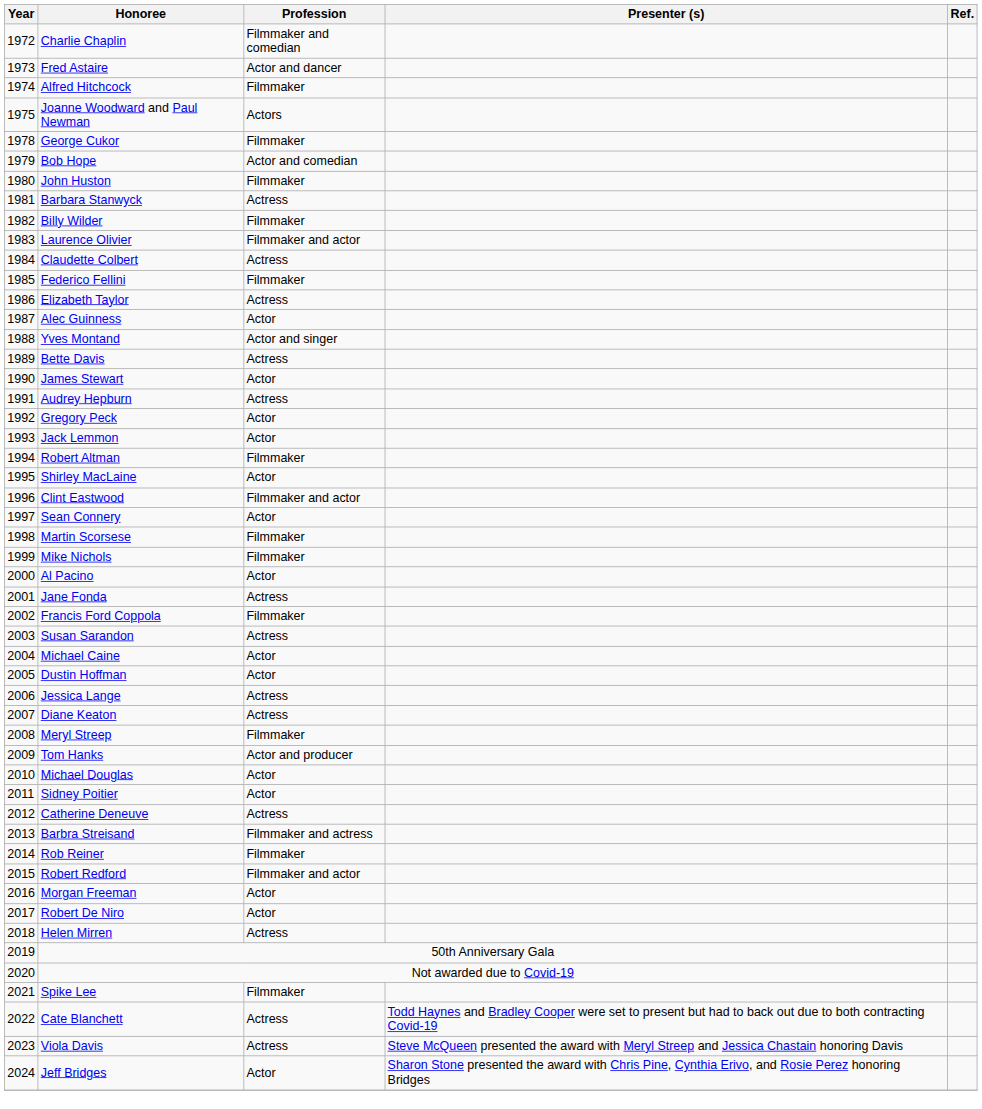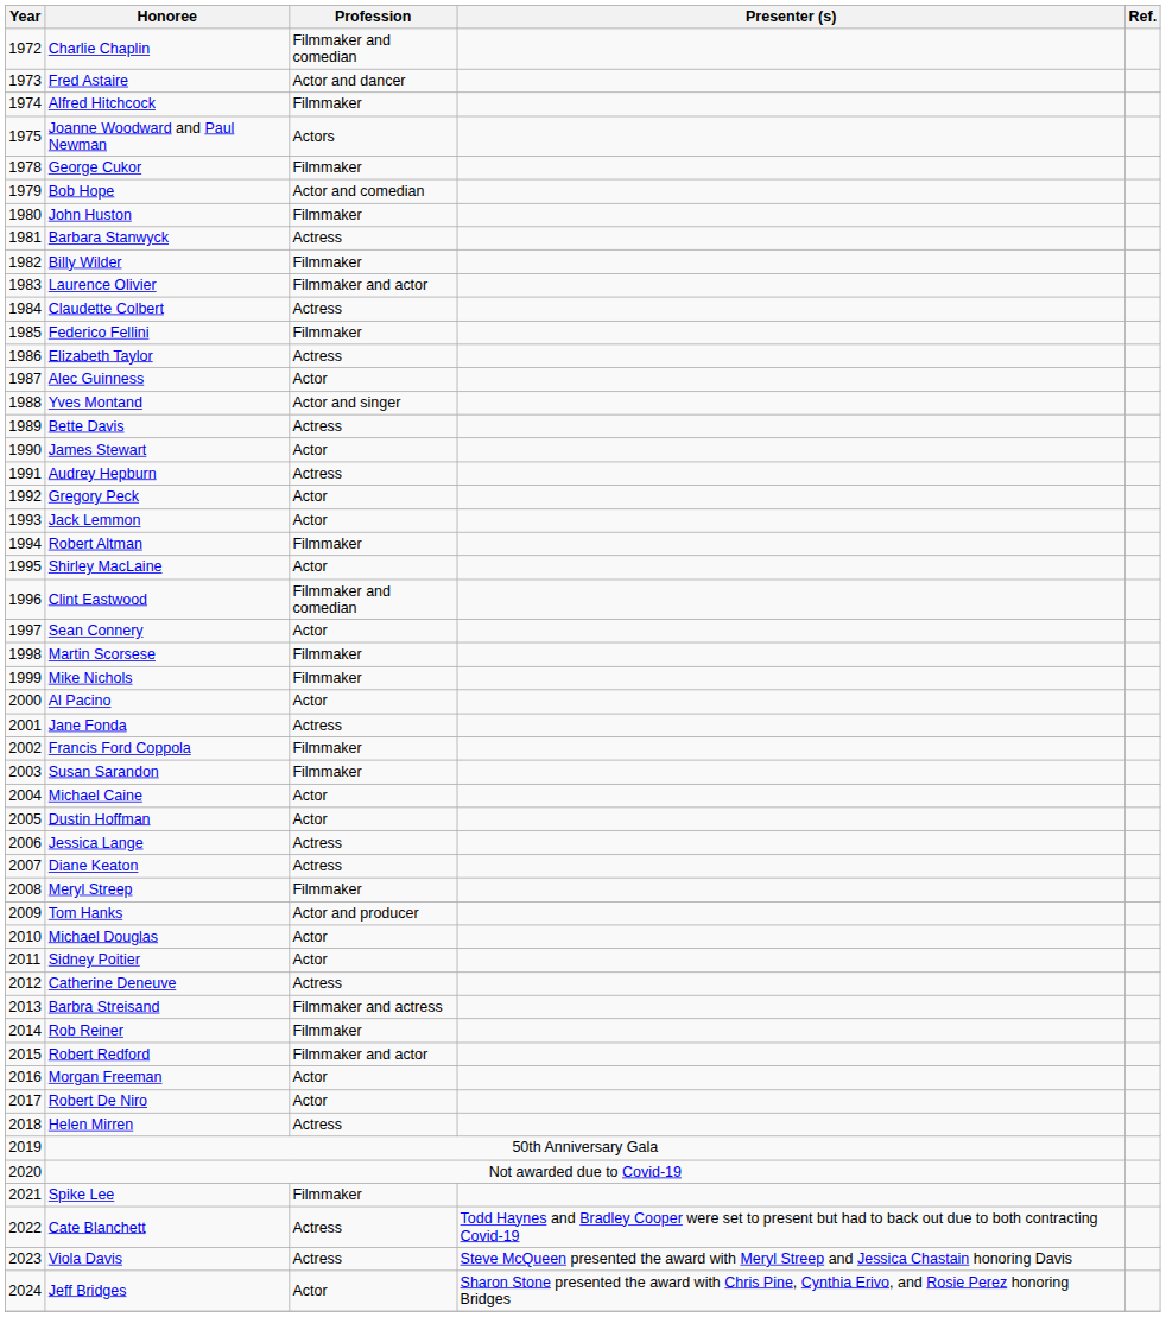Clint Eastwood | Profession: Filmmaker and actor -> Filmmaker and comedian
Susan Sarandon | Profession: Actress -> Filmmaker
